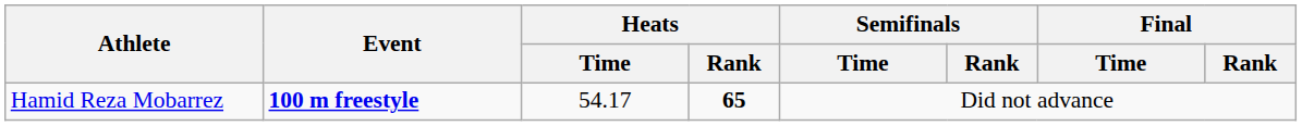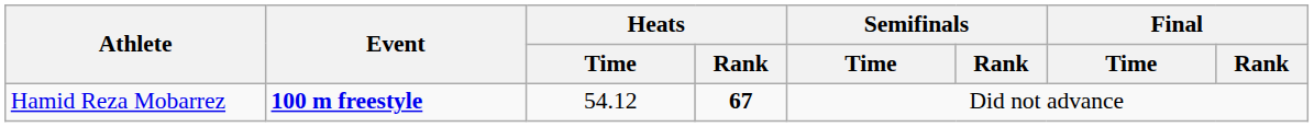Hamid Reza Mobarrez | Heats / Time: 54.17 -> 54.12
Hamid Reza Mobarrez | Heats / Rank: 65 -> 67
